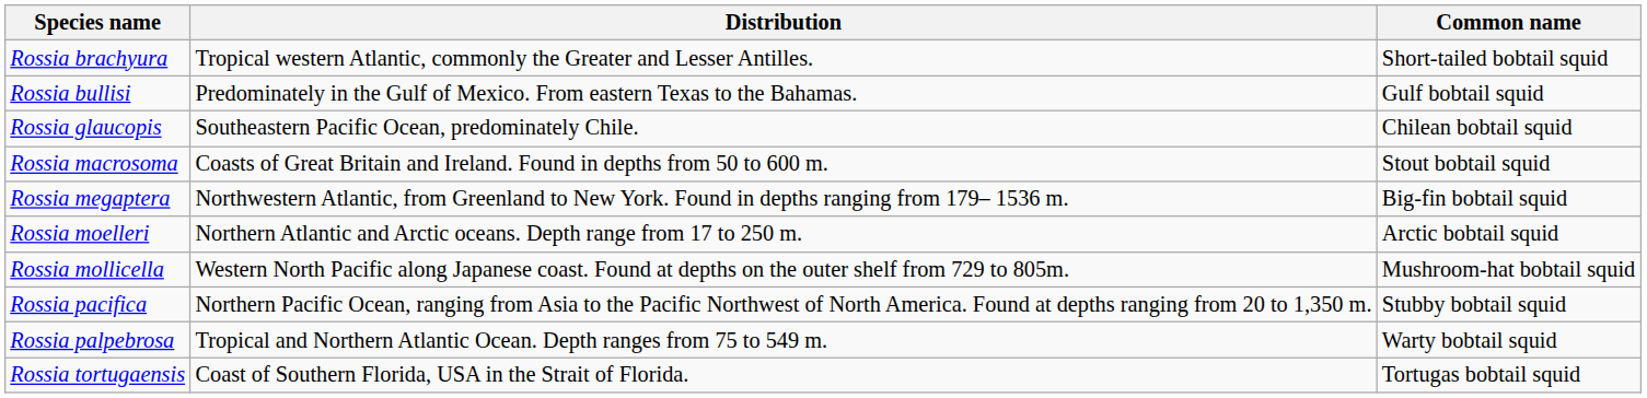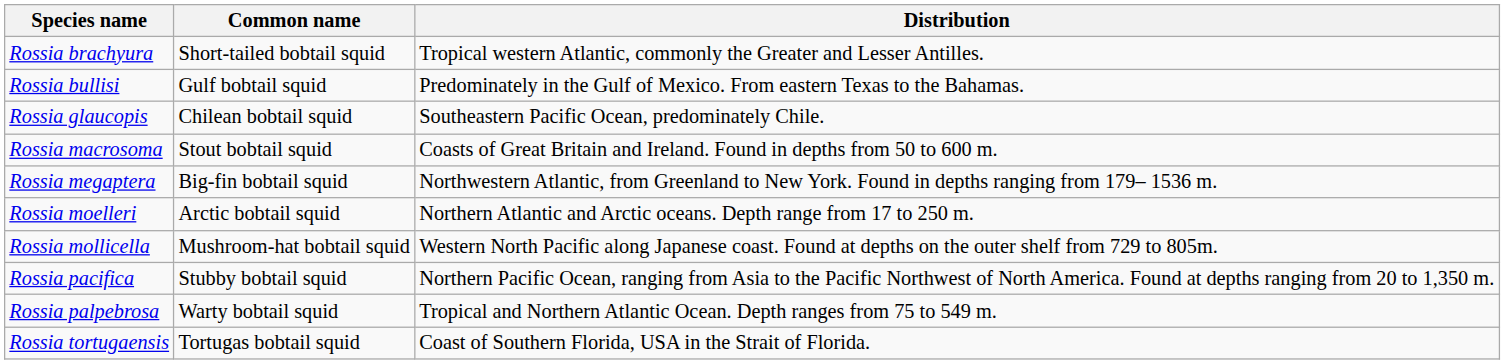columns swapped: Common name <-> Distribution
